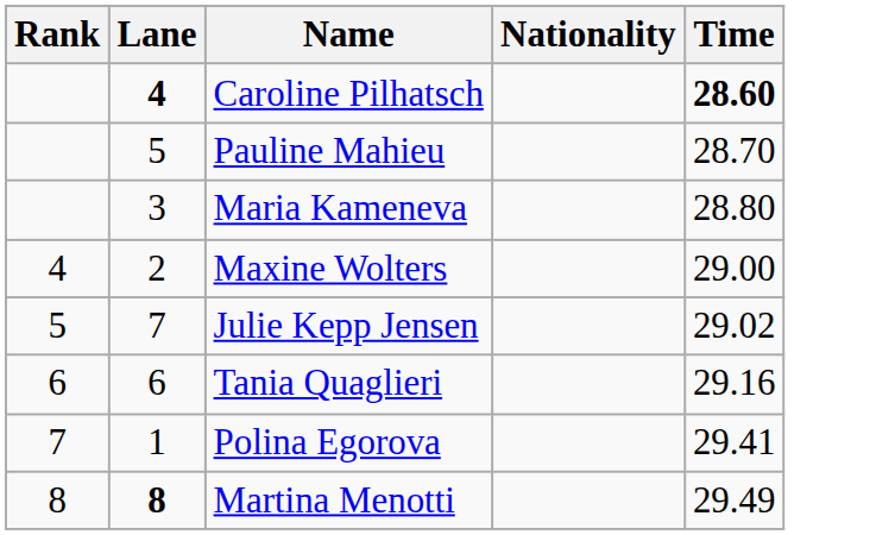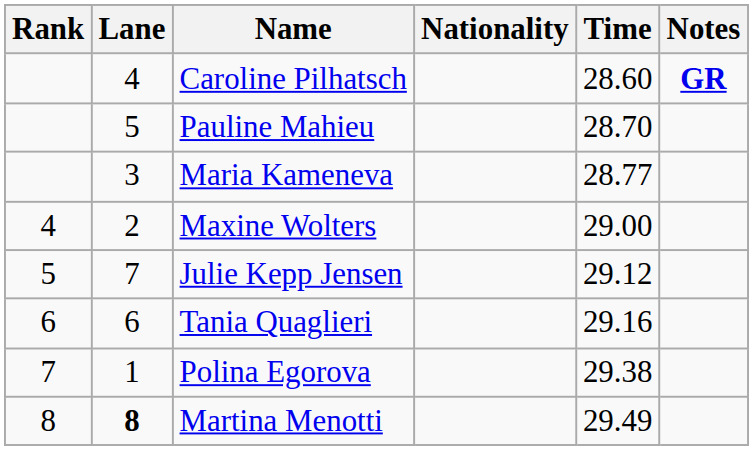+ column: Notes | GR
Caroline Pilhatsch | Lane: bold -> normal
Caroline Pilhatsch | Time: bold -> normal
Maria Kameneva | Time: 28.80 -> 28.77
Julie Kepp Jensen | Time: 29.02 -> 29.12
Polina Egorova | Time: 29.41 -> 29.38
